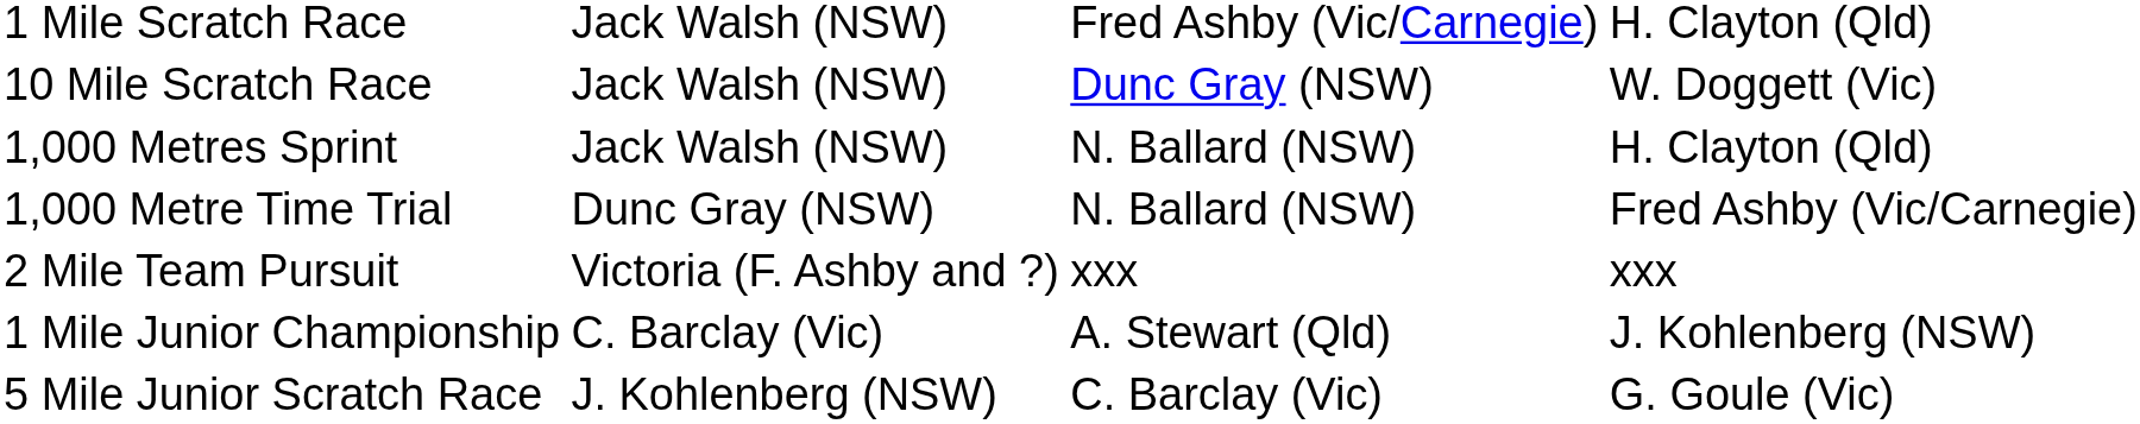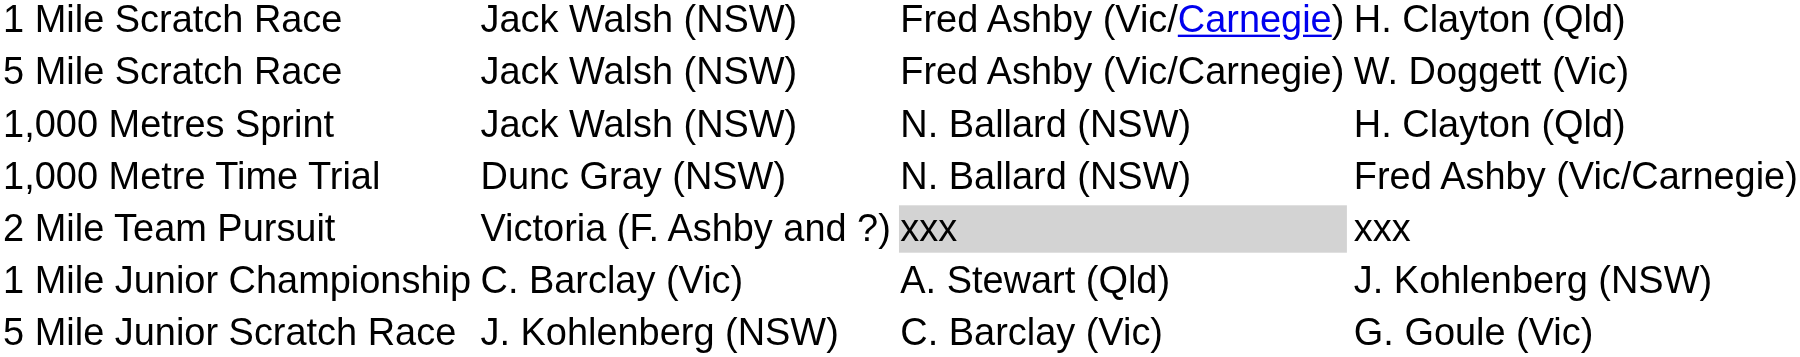+ row: 5 Mile Scratch Race | Jack Walsh (NSW) | Fred Ashby (Vic/Carnegie) | W. Doggett (Vic)
- row: 10 Mile Scratch Race | Jack Walsh (NSW) | Dunc Gray (NSW) | W. Doggett (Vic)
2 Mile Team Pursuit | column 3: no background -> lightgrey background
